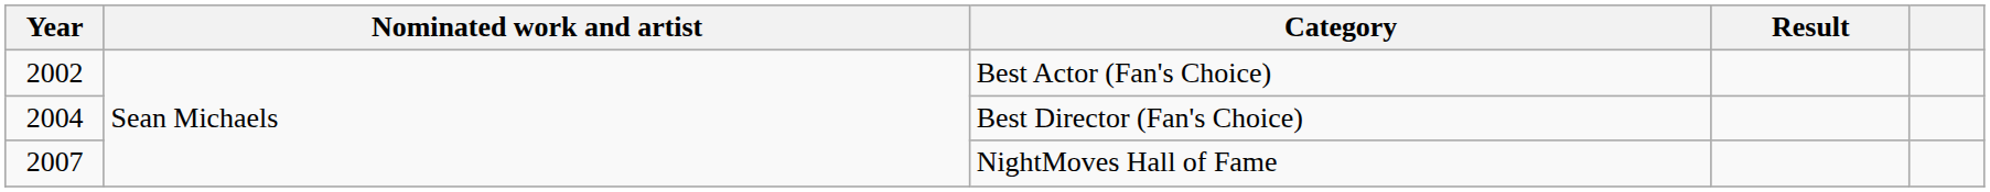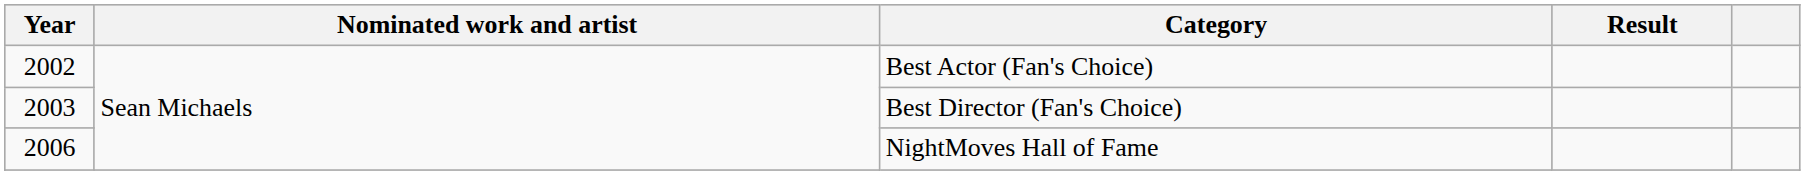Best Director (Fan's Choice) | Year: 2004 -> 2003
NightMoves Hall of Fame | Year: 2007 -> 2006
